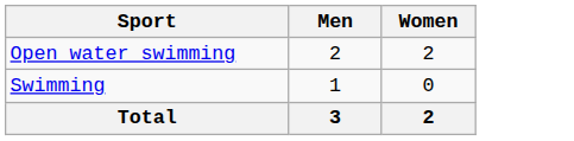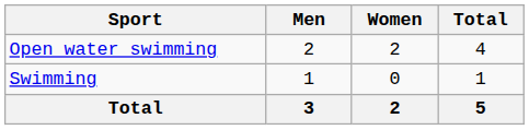+ column: Total | 4 | 1 | 5
